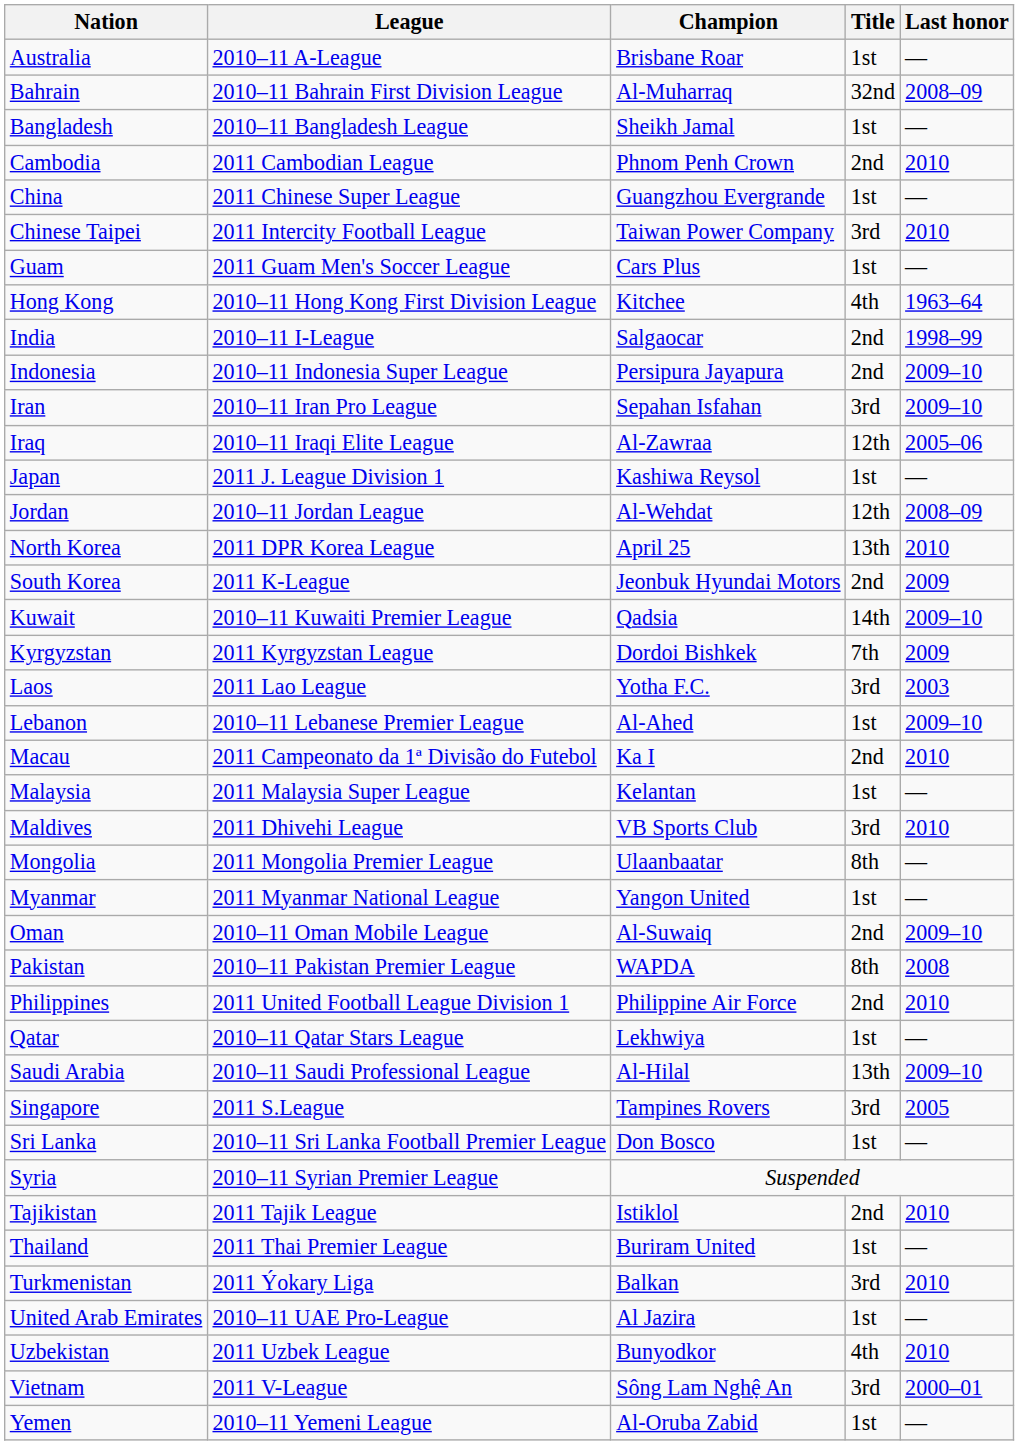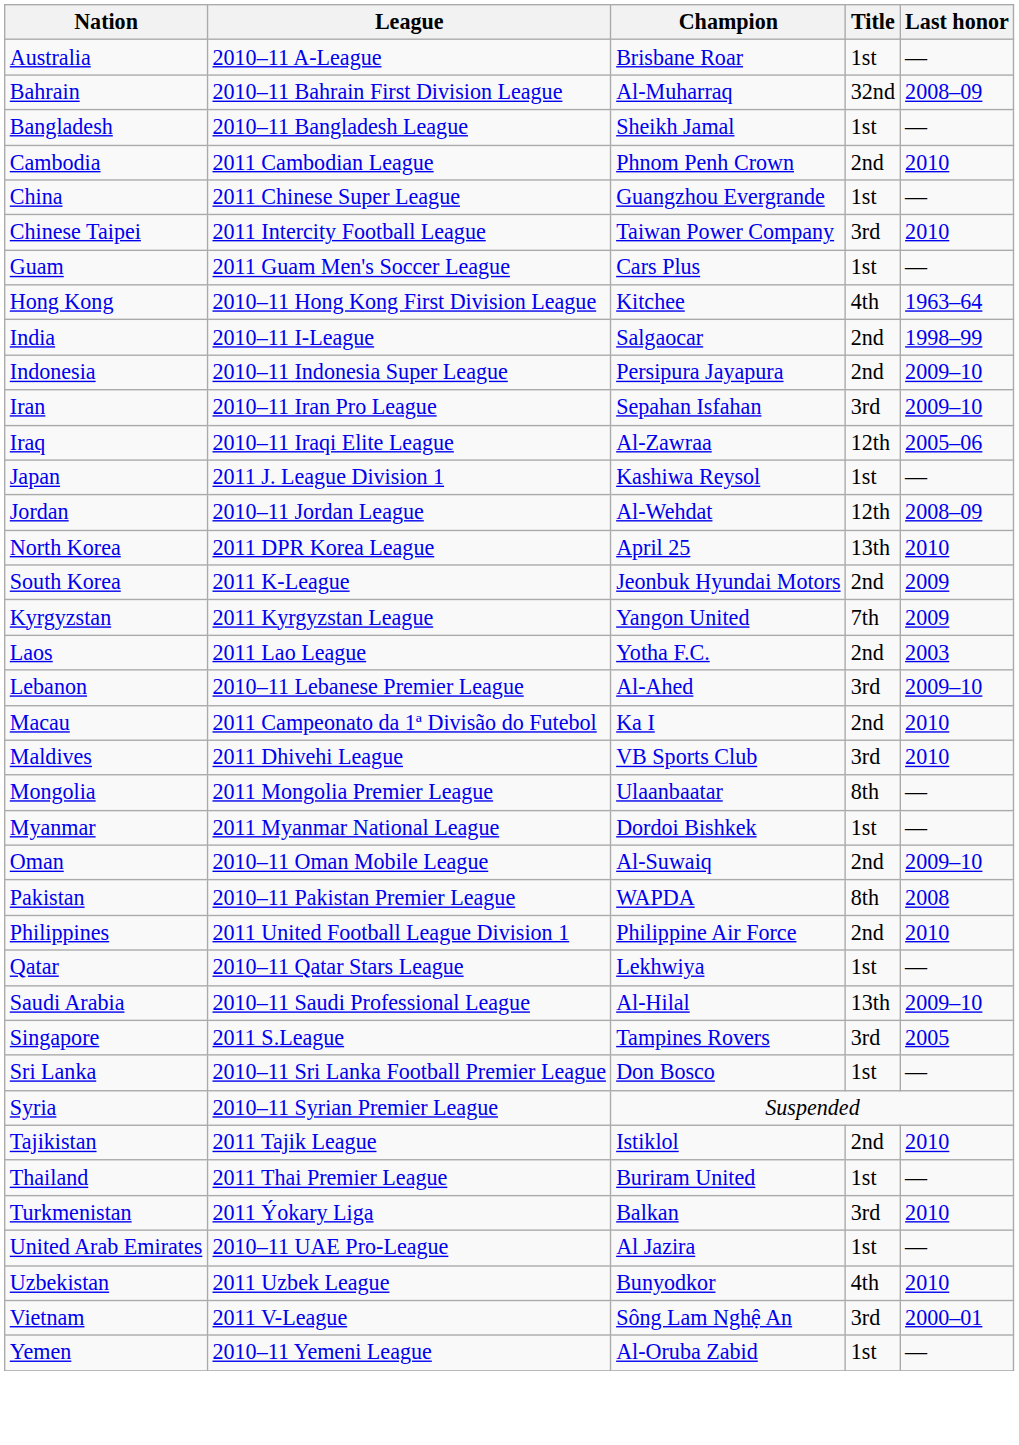- row: Kuwait | 2010–11 Kuwaiti Premier League | Qadsia | 14th | 2009–10
Kyrgyzstan | Champion: Dordoi Bishkek -> Yangon United
Laos | Title: 3rd -> 2nd
Lebanon | Title: 1st -> 3rd
- row: Malaysia | 2011 Malaysia Super League | Kelantan | 1st | —
Myanmar | Champion: Yangon United -> Dordoi Bishkek
